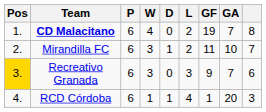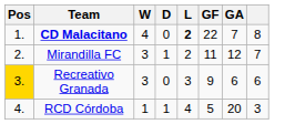- column: P | 6 | 6 | 6 | 6
CD Malacitano | L: normal -> bold
CD Malacitano | GF: 19 -> 22
Mirandilla FC | GA: 10 -> 12
Recreativo Granada | GA: 7 -> 6
RCD Córdoba | GF: 1 -> 5
